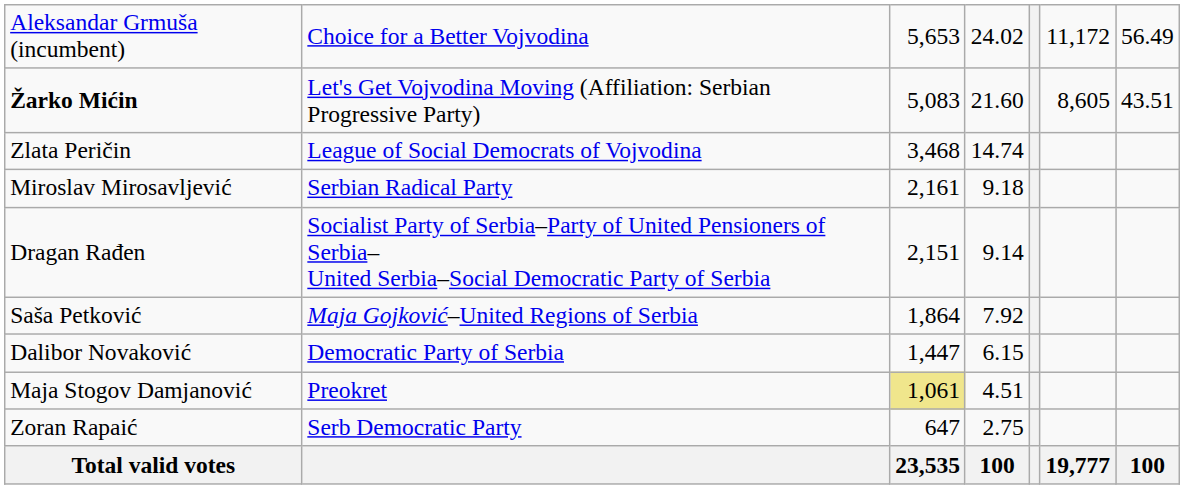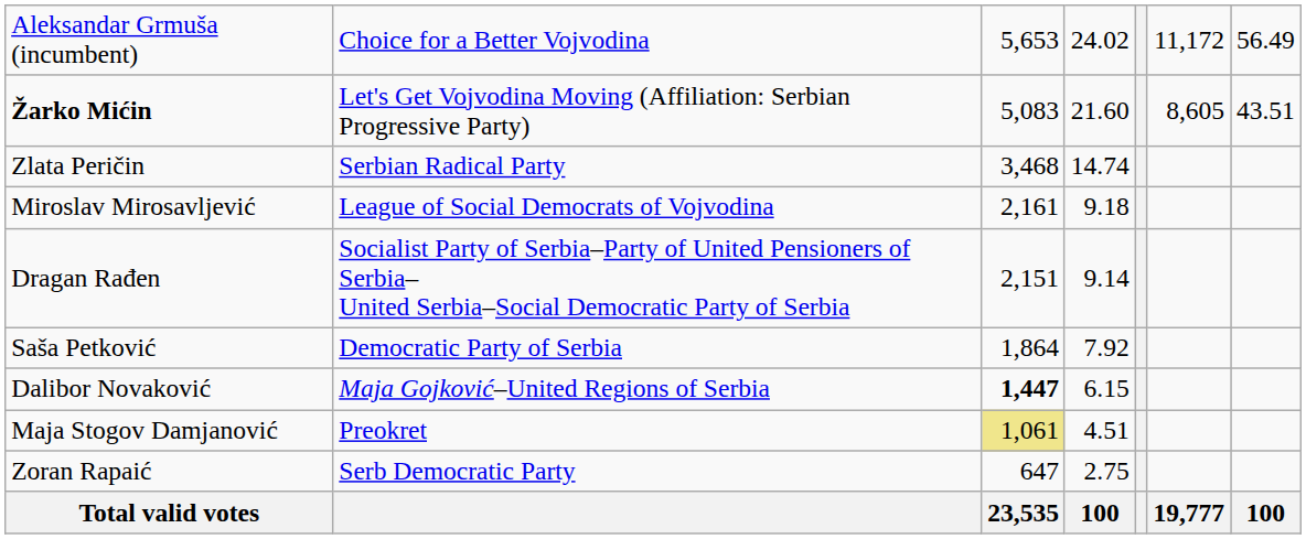Zlata Peričin | column 2: League of Social Democrats of Vojvodina -> Serbian Radical Party
Miroslav Mirosavljević | column 2: Serbian Radical Party -> League of Social Democrats of Vojvodina
Saša Petković | column 2: Maja Gojković–United Regions of Serbia -> Democratic Party of Serbia
Dalibor Novaković | column 2: Democratic Party of Serbia -> Maja Gojković–United Regions of Serbia
Dalibor Novaković | column 3: normal -> bold
